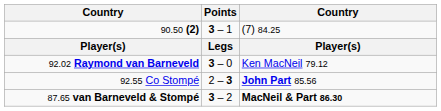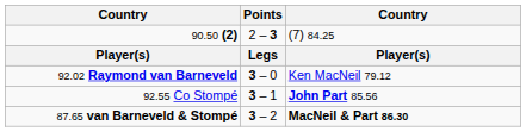90.50 (2) | Points: 3 – 1 -> 2 – 3
92.55 Co Stompé | Points: 2 – 3 -> 3 – 1
